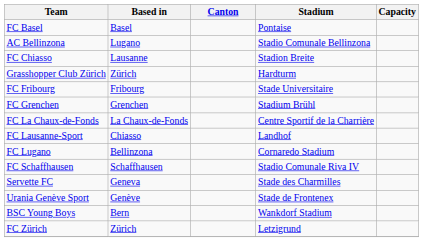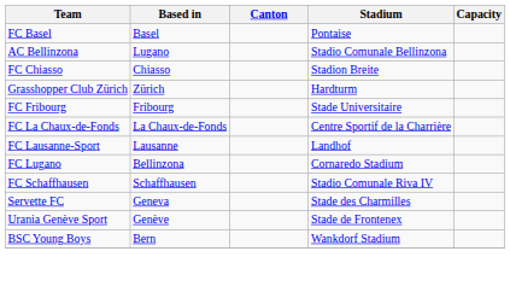FC Chiasso | Based in: Lausanne -> Chiasso
- row: FC Grenchen | Grenchen | Stadium Brühl
FC Lausanne-Sport | Based in: Chiasso -> Lausanne
- row: FC Zürich | Zürich | Letzigrund
